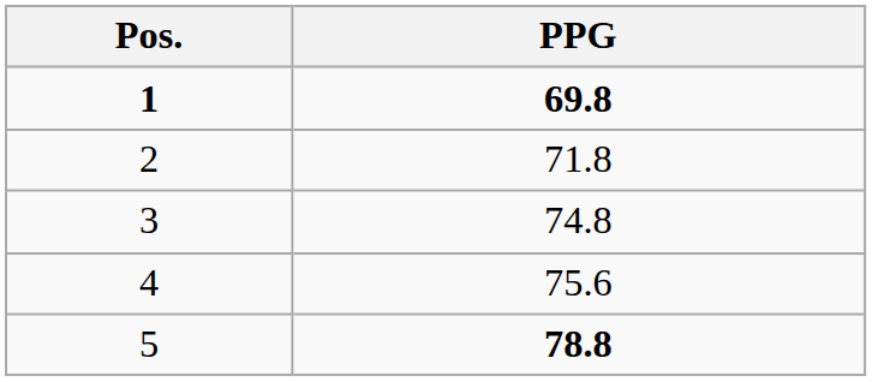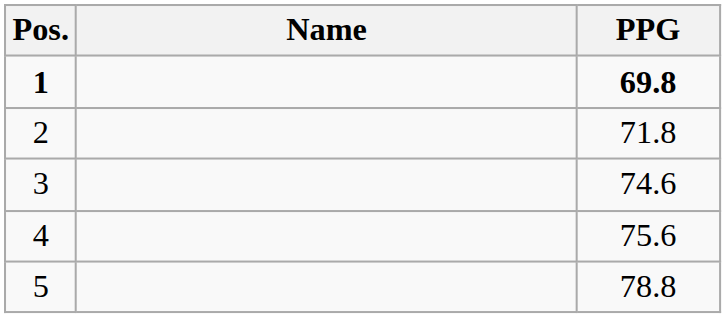+ column: Name
3 | PPG: 74.8 -> 74.6
5 | PPG: bold -> normal
